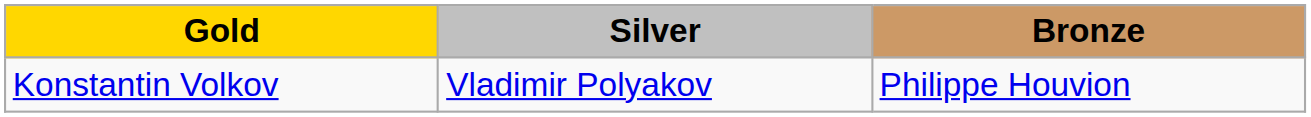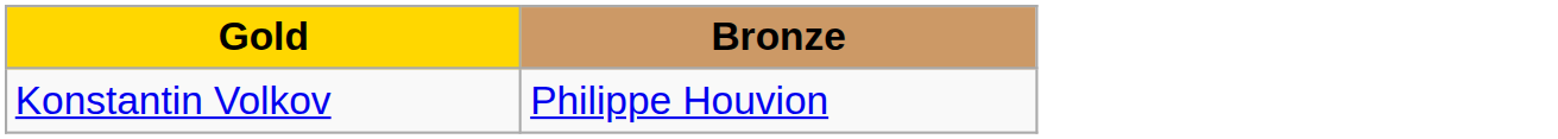- column: Silver | Vladimir Polyakov
